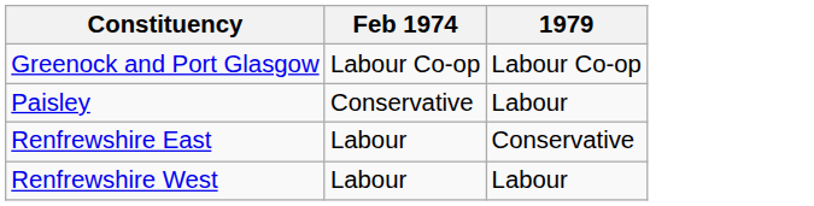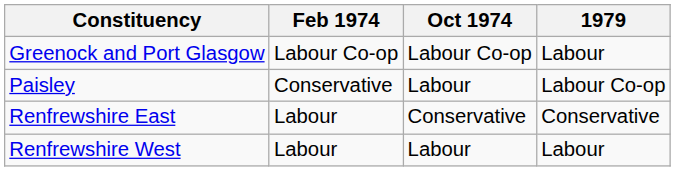+ column: Oct 1974 | Labour Co-op | Labour | Conservative | Labour
Greenock and Port Glasgow | 1979: Labour Co-op -> Labour
Paisley | 1979: Labour -> Labour Co-op
